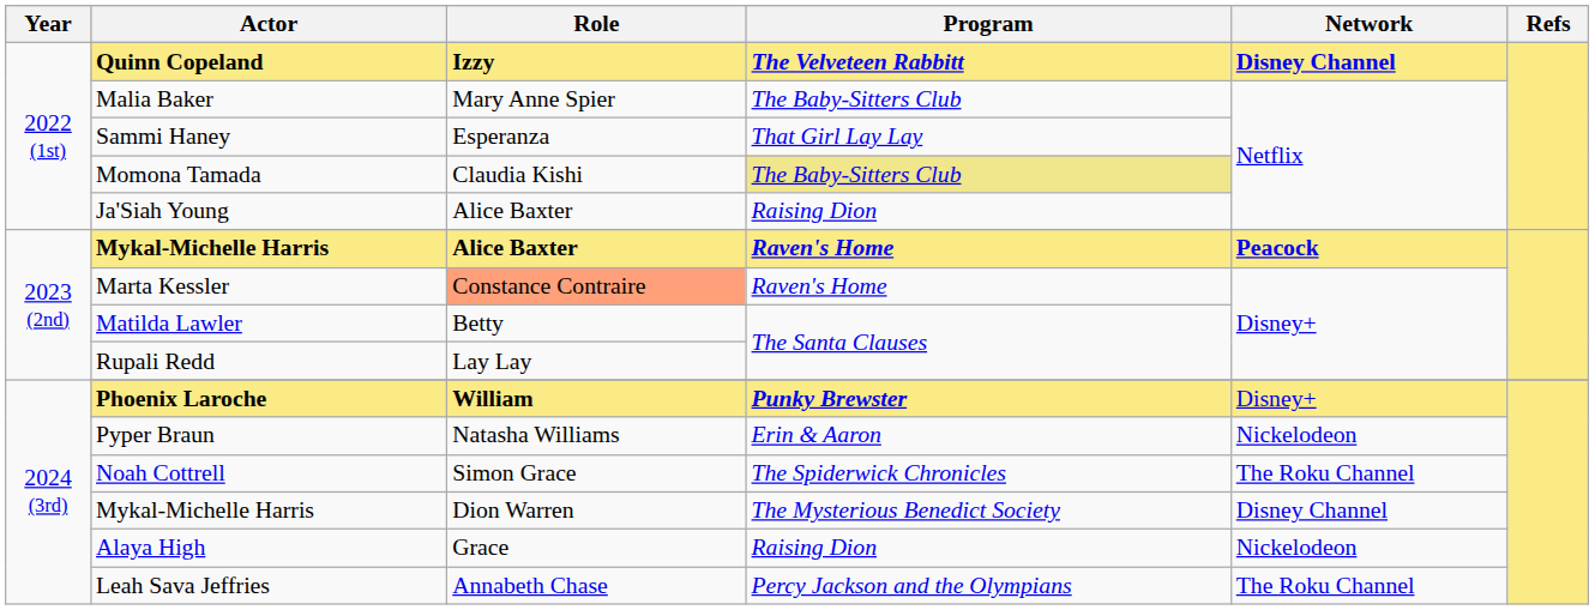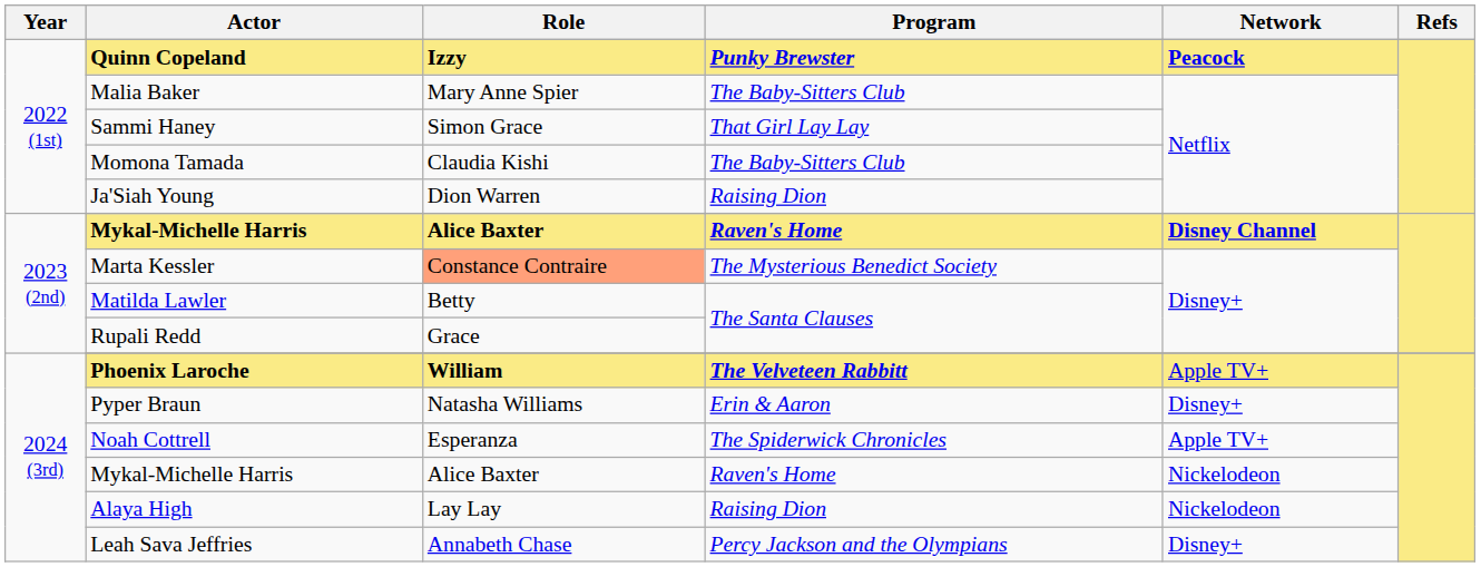Quinn Copeland | Program: The Velveteen Rabbitt -> Punky Brewster
Quinn Copeland | Network: Disney Channel -> Peacock
Sammi Haney | Role: Esperanza -> Simon Grace
Momona Tamada | Program: khaki background -> no background
Ja'Siah Young | Role: Alice Baxter -> Dion Warren
2023 (2nd) / Mykal-Michelle Harris | Network: Peacock -> Disney Channel
Marta Kessler | Program: Raven's Home -> The Mysterious Benedict Society
Rupali Redd | Role: Lay Lay -> Grace
Phoenix Laroche | Program: Punky Brewster -> The Velveteen Rabbitt
Phoenix Laroche | Network: Disney+ -> Apple TV+
Pyper Braun | Network: Nickelodeon -> Disney+
Noah Cottrell | Role: Simon Grace -> Esperanza
Noah Cottrell | Network: The Roku Channel -> Apple TV+
2024 (3rd) / Mykal-Michelle Harris | Role: Dion Warren -> Alice Baxter
2024 (3rd) / Mykal-Michelle Harris | Program: The Mysterious Benedict Society -> Raven's Home
2024 (3rd) / Mykal-Michelle Harris | Network: Disney Channel -> Nickelodeon
Alaya High | Role: Grace -> Lay Lay
Leah Sava Jeffries | Network: The Roku Channel -> Disney+
